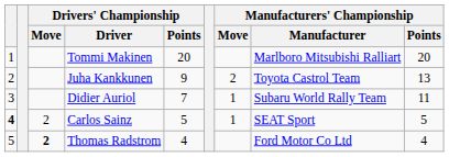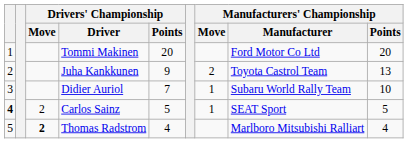Tommi Makinen | Manufacturers' Championship / Manufacturer: Marlboro Mitsubishi Ralliart -> Ford Motor Co Ltd
Didier Auriol | Manufacturers' Championship / Points: 11 -> 10
Thomas Radstrom | Manufacturers' Championship / Manufacturer: Ford Motor Co Ltd -> Marlboro Mitsubishi Ralliart
